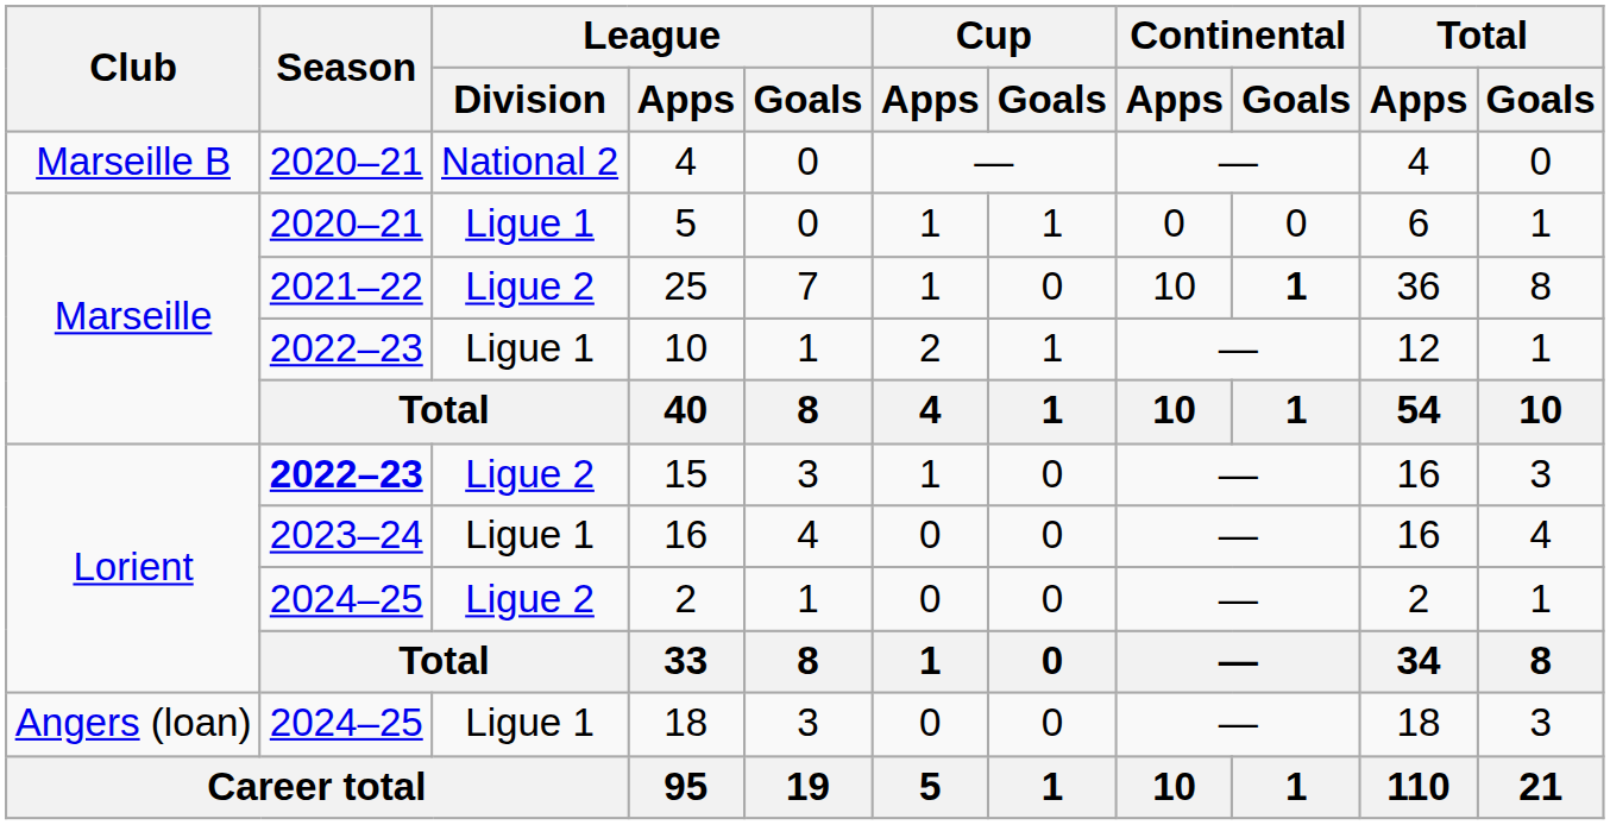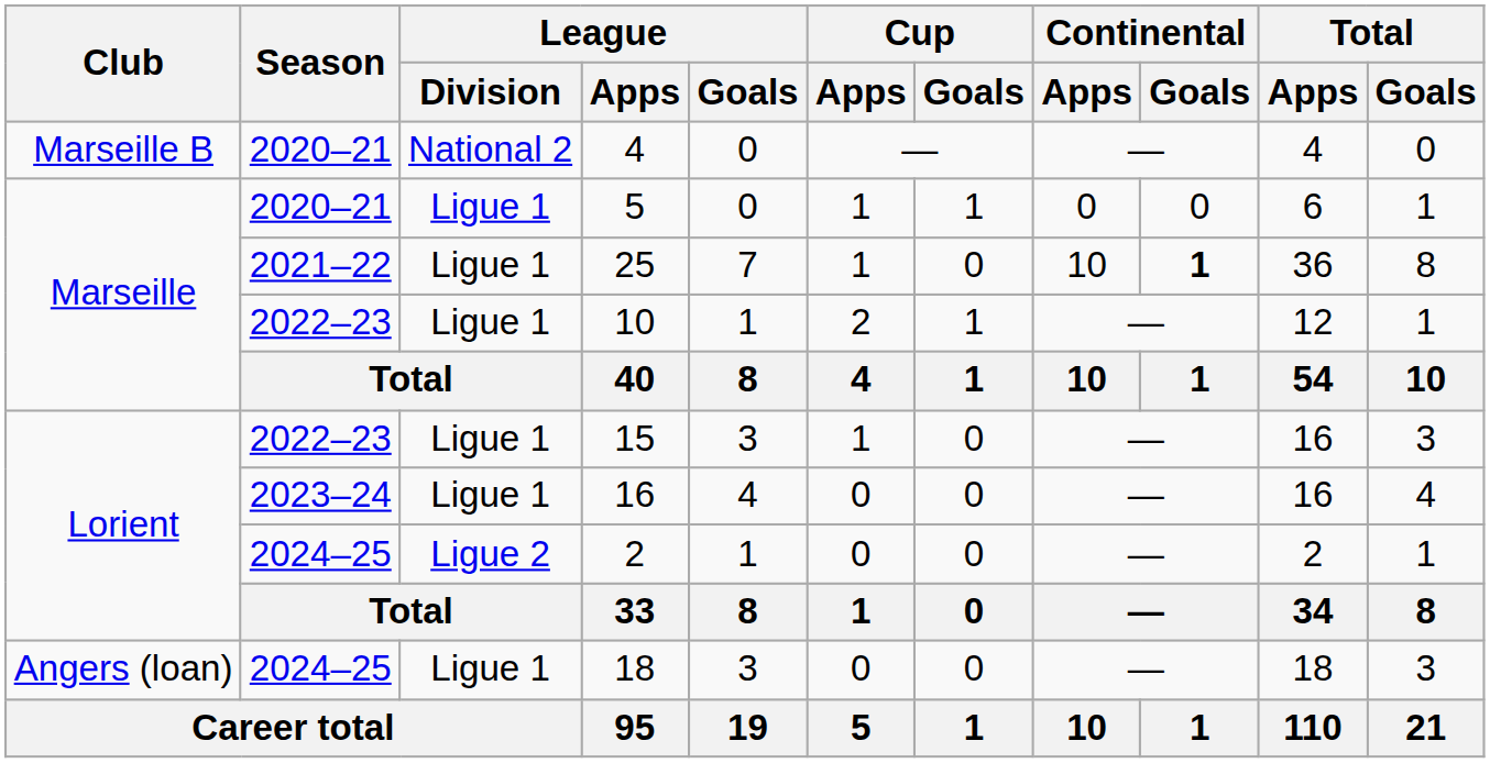25 | League / Division: Ligue 2 -> Ligue 1
15 | Season: bold -> normal
15 | League / Division: Ligue 2 -> Ligue 1
